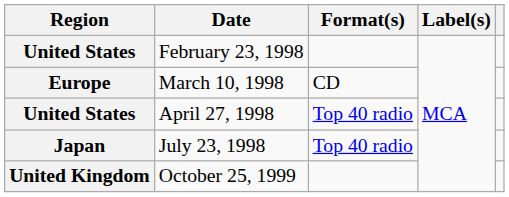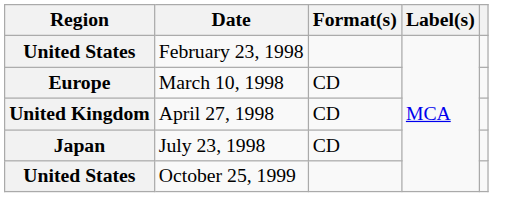April 27, 1998 | Region: United States -> United Kingdom
April 27, 1998 | Format(s): Top 40 radio -> CD
July 23, 1998 | Format(s): Top 40 radio -> CD
October 25, 1999 | Region: United Kingdom -> United States
